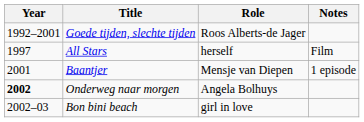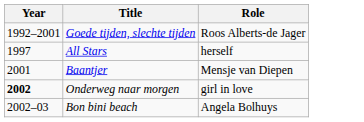- column: Notes | Film | 1 episode
Onderweg naar morgen | Role: Angela Bolhuys -> girl in love
Bon bini beach | Role: girl in love -> Angela Bolhuys
